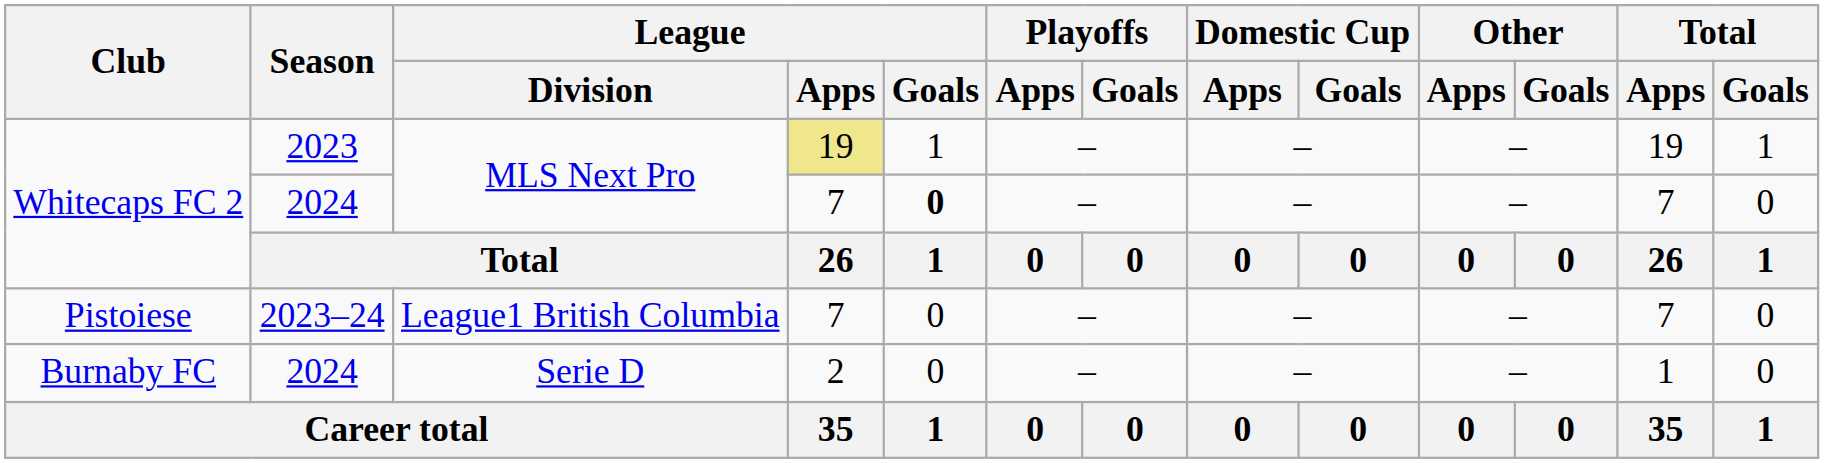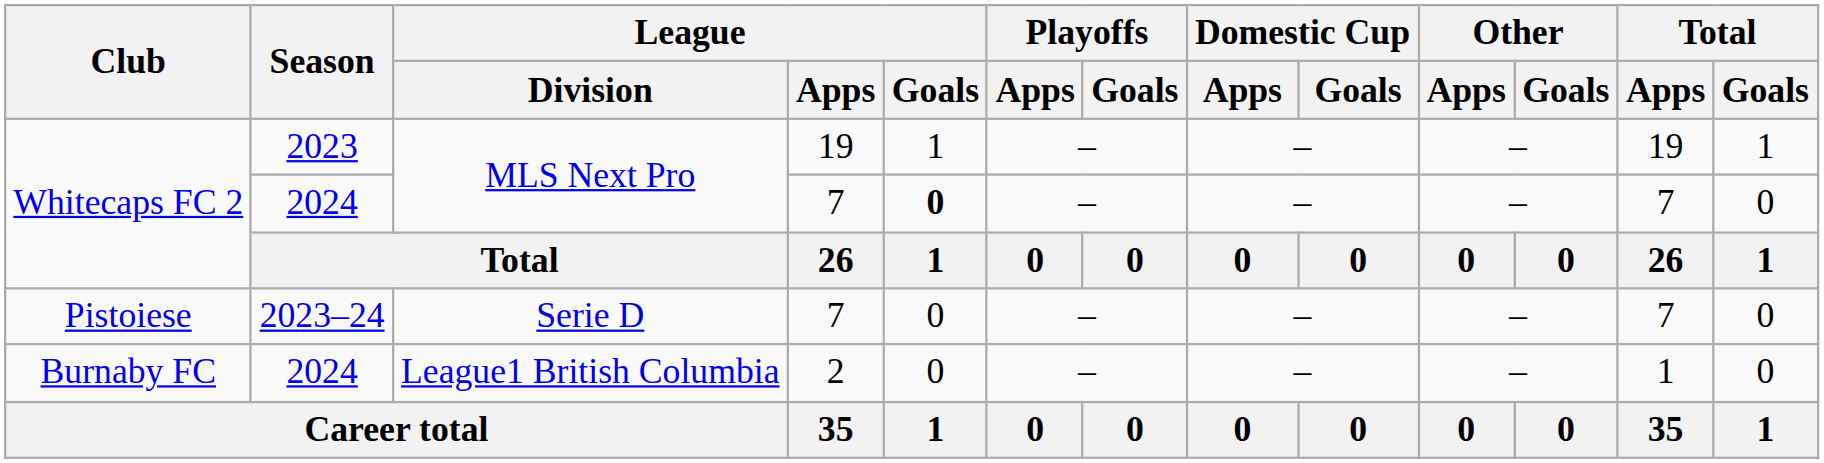Whitecaps FC 2 / 2023 | League / Apps: khaki background -> no background
Pistoiese | League / Division: League1 British Columbia -> Serie D
Burnaby FC | League / Division: Serie D -> League1 British Columbia
